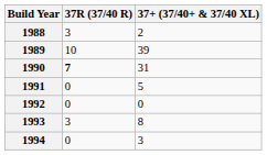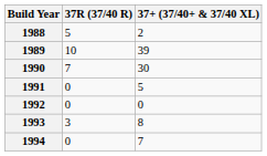1988 | 37R (37/40 R): 3 -> 5
1990 | 37R (37/40 R): bold -> normal
1990 | 37+ (37/40+ & 37/40 XL): 31 -> 30
1994 | 37+ (37/40+ & 37/40 XL): 3 -> 7
